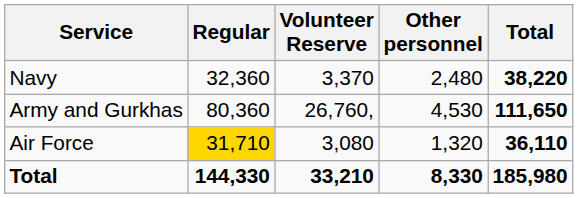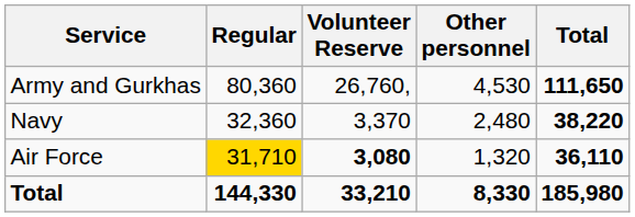rows swapped: Navy <-> Army and Gurkhas
Air Force | Volunteer Reserve: normal -> bold
